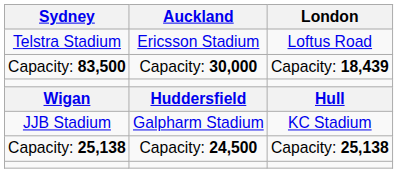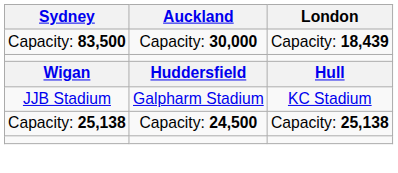- row: Telstra Stadium | Ericsson Stadium | Loftus Road
